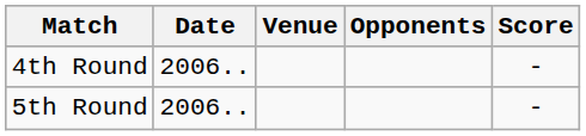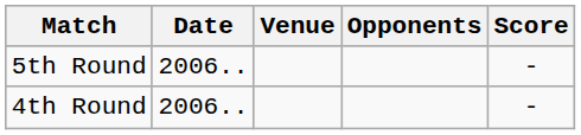rows swapped: 4th Round <-> 5th Round
